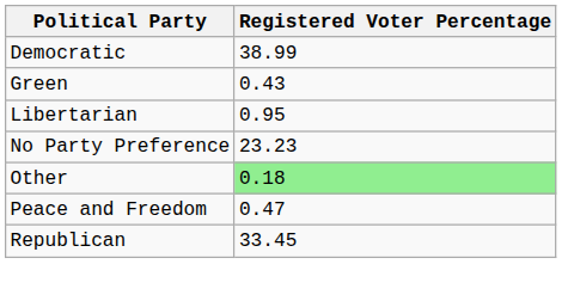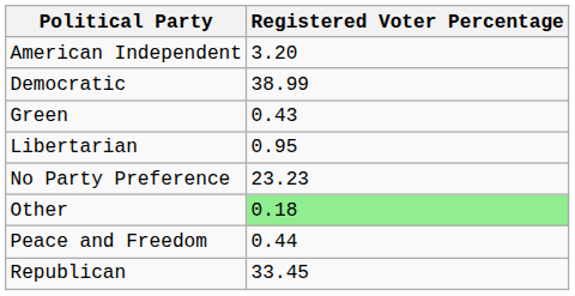+ row: American Independent | 3.20
Peace and Freedom | Registered Voter Percentage: 0.47 -> 0.44
